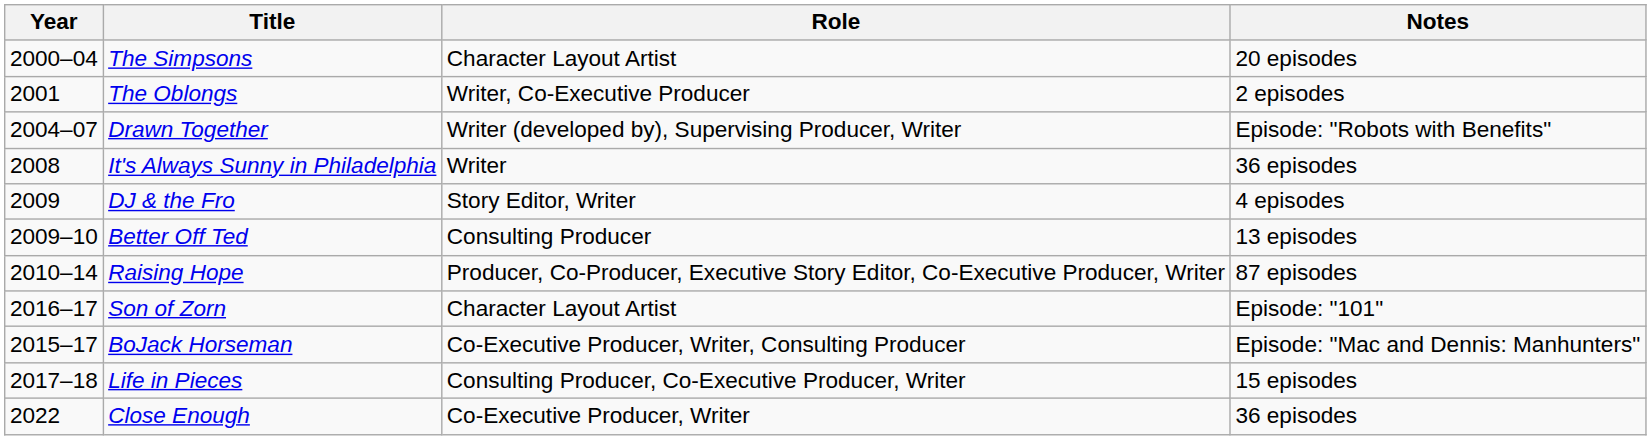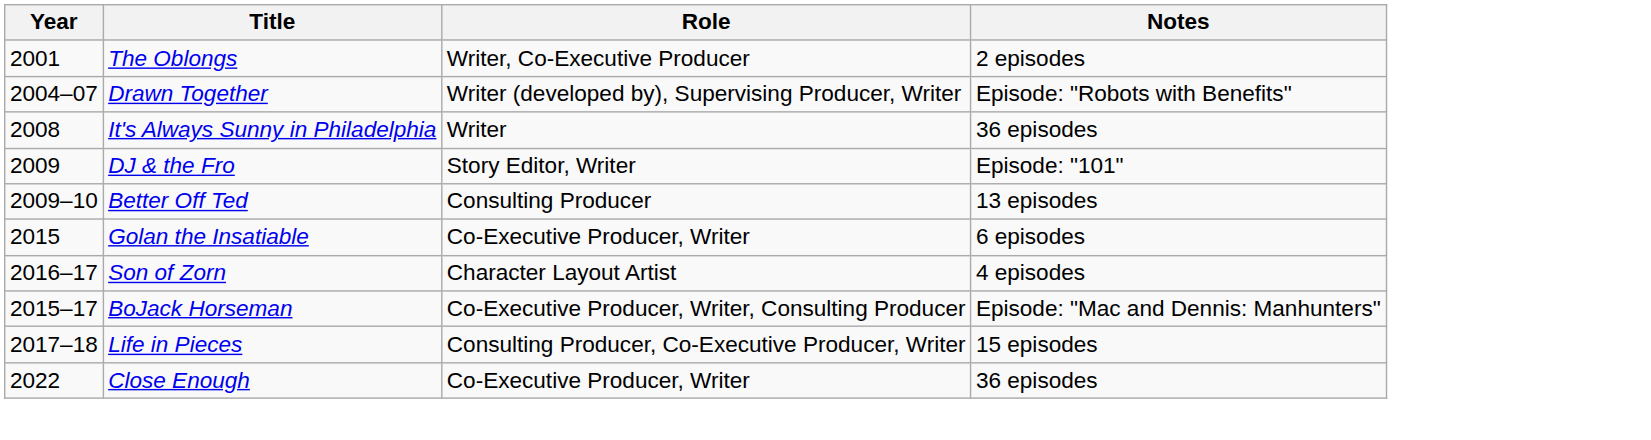- row: 2000–04 | The Simpsons | Character Layout Artist | 20 episodes
DJ & the Fro | Notes: 4 episodes -> Episode: "101"
- row: 2010–14 | Raising Hope | Producer, Co-Producer, Executive Story Editor, Co-Executive Producer, Writer | 87 episodes
+ row: 2015 | Golan the Insatiable | Co-Executive Producer, Writer | 6 episodes
Son of Zorn | Notes: Episode: "101" -> 4 episodes
